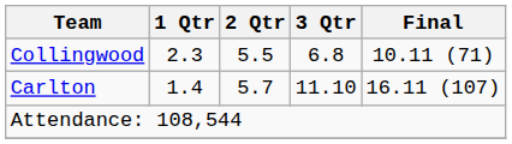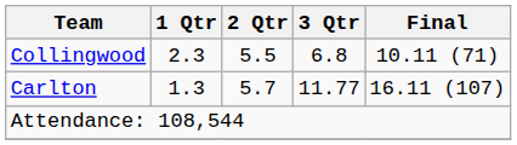Carlton | 1 Qtr: 1.4 -> 1.3
Carlton | 3 Qtr: 11.10 -> 11.77
